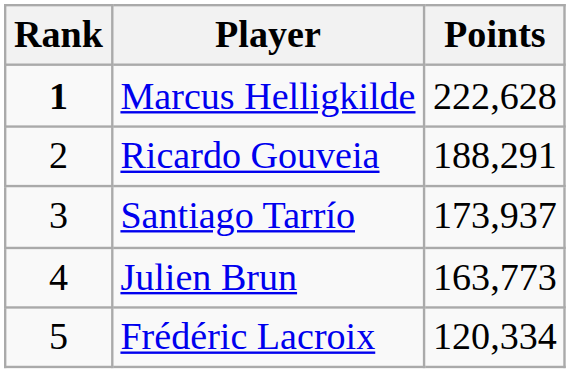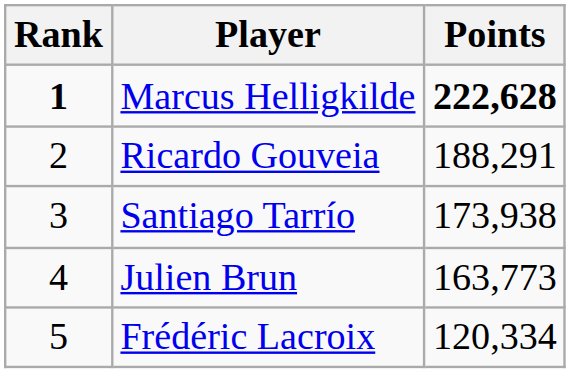Marcus Helligkilde | Points: normal -> bold
Santiago Tarrío | Points: 173,937 -> 173,938
